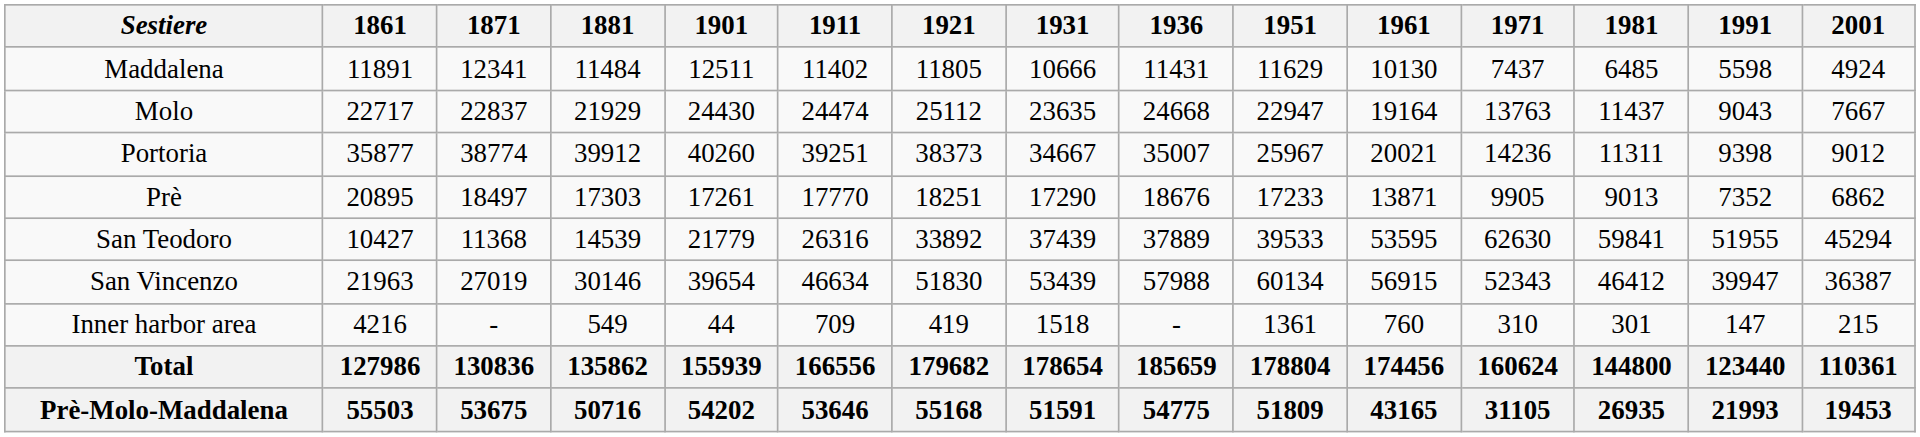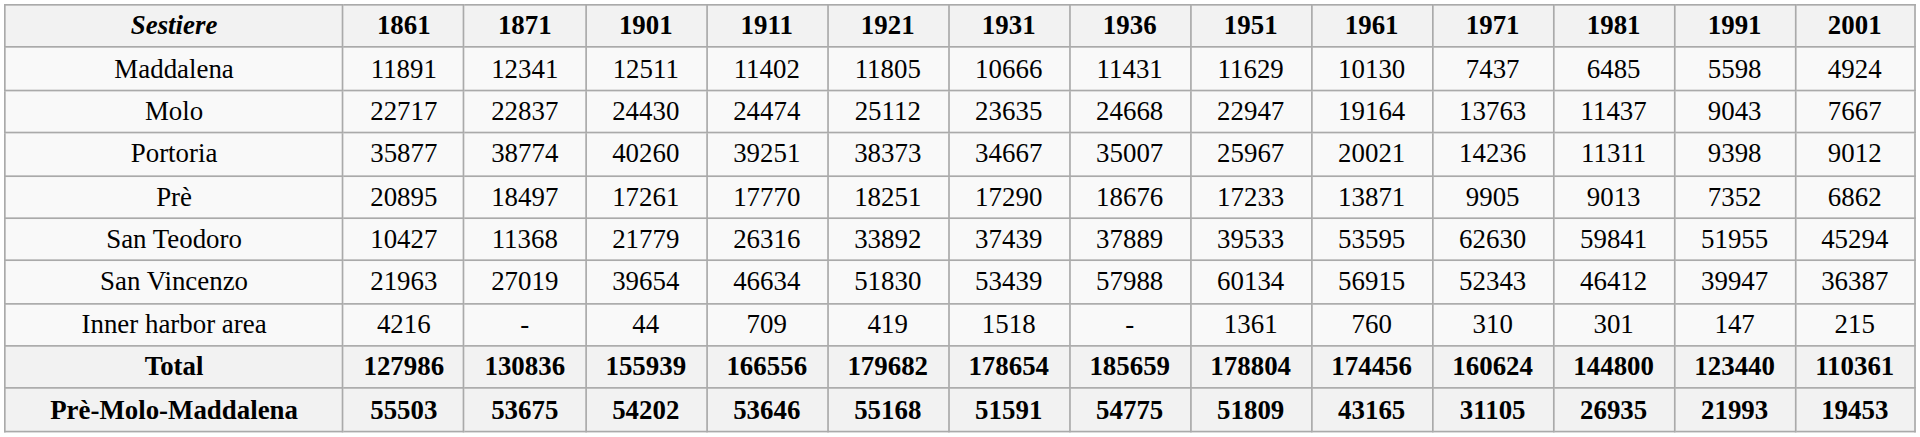- column: 1881 | 11484 | 21929 | 39912 | 17303 | 14539 | 30146 | 549 | 135862 | 50716
